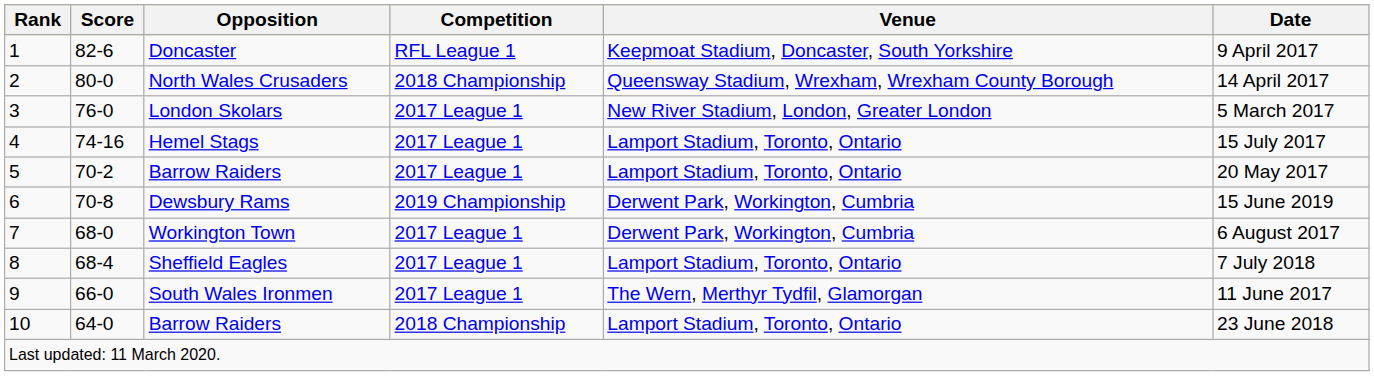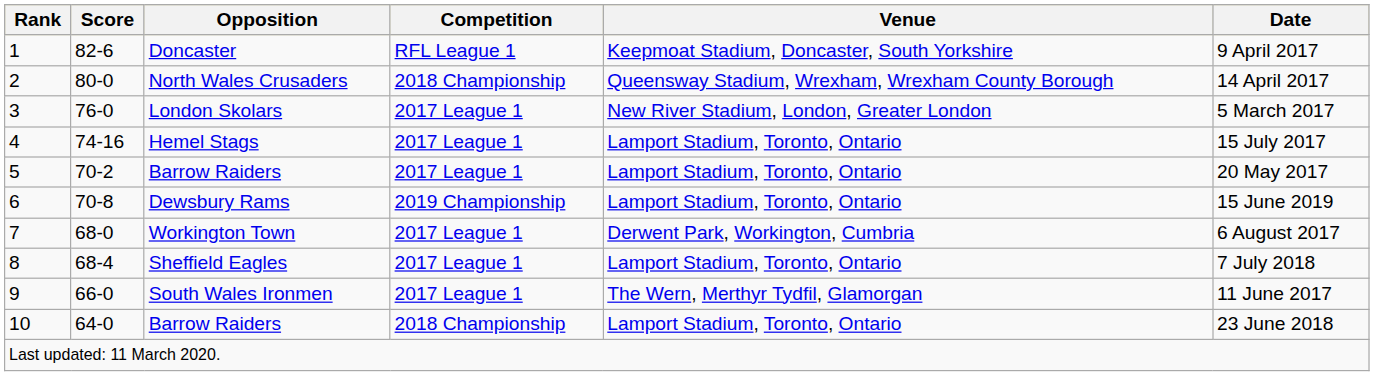Dewsbury Rams | Venue: Derwent Park, Workington, Cumbria -> Lamport Stadium, Toronto, Ontario
